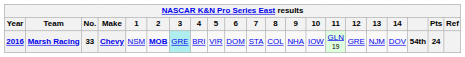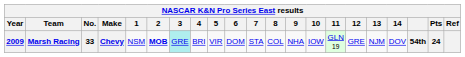Marsh Racing | Year: 2016 -> 2009
